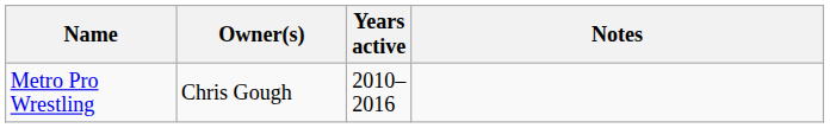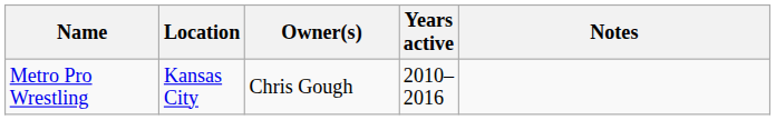+ column: Location | Kansas City
